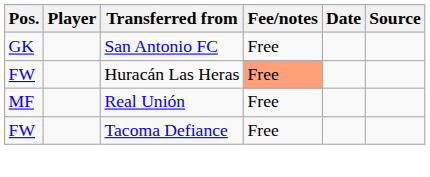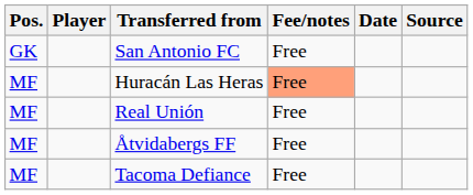Huracán Las Heras | Pos.: FW -> MF
+ row: MF | Åtvidabergs FF | Free
Tacoma Defiance | Pos.: FW -> MF
